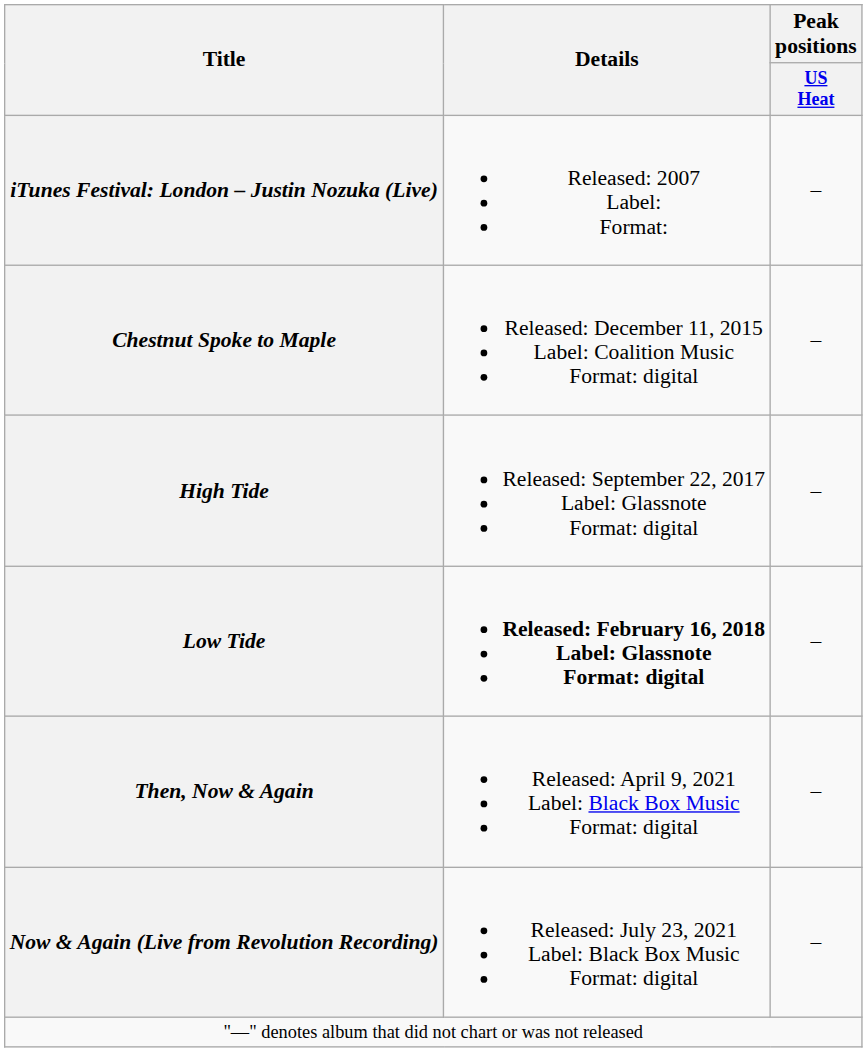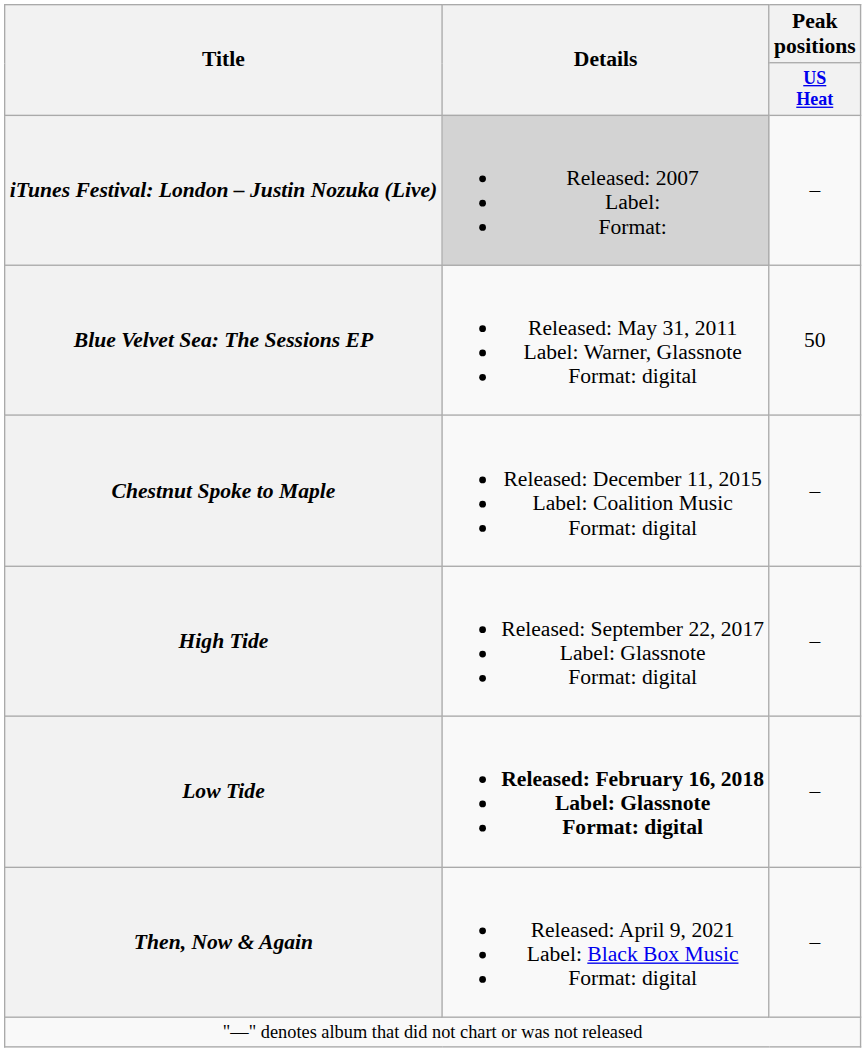iTunes Festival: London – Justin Nozuka (Live) | Details: no background -> lightgrey background
+ row: Blue Velvet Sea: The Sessions EP | Released: May 31, 2011 Label: Warner, Glassnote Format: digital | 50
- row: Now & Again (Live from Revolution Recording) | Released: July 23, 2021 Label: Black Box Music Format: digital | –
